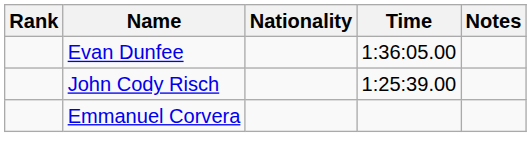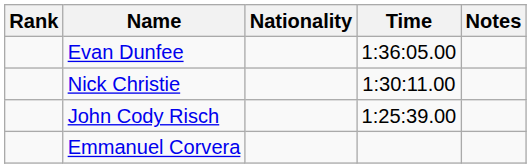+ row: Nick Christie | 1:30:11.00
